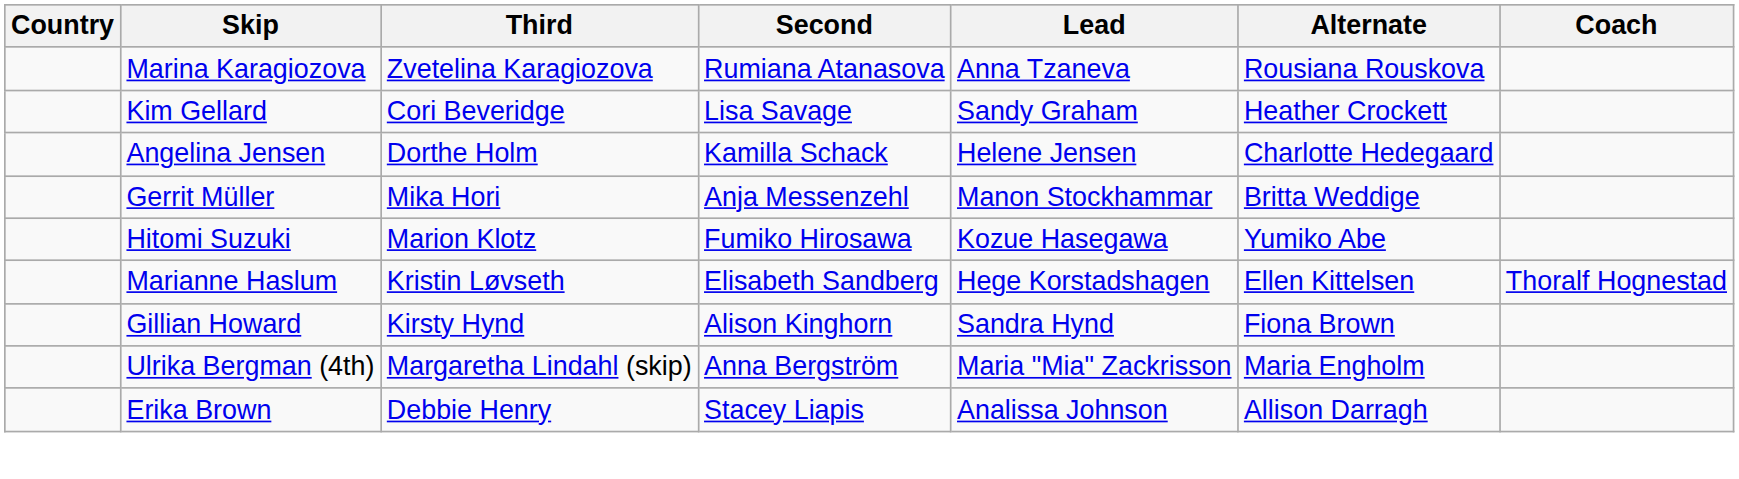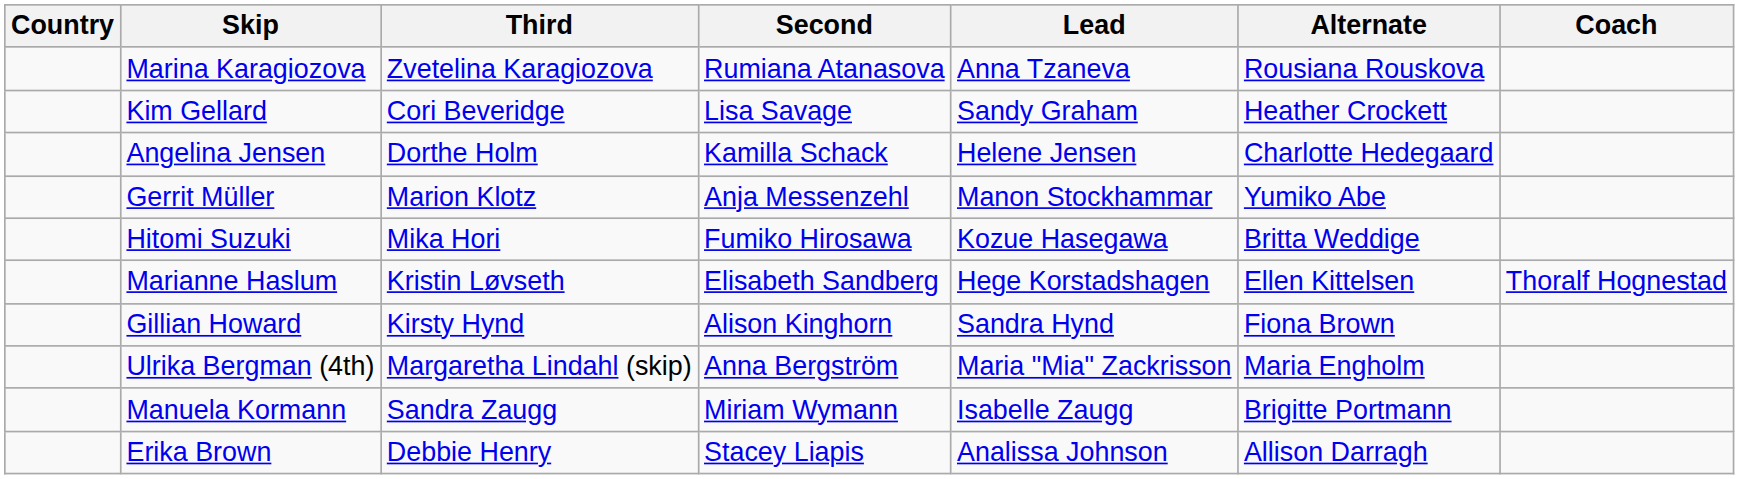Gerrit Müller | Third: Mika Hori -> Marion Klotz
Gerrit Müller | Alternate: Britta Weddige -> Yumiko Abe
Hitomi Suzuki | Third: Marion Klotz -> Mika Hori
Hitomi Suzuki | Alternate: Yumiko Abe -> Britta Weddige
+ row: Manuela Kormann | Sandra Zaugg | Miriam Wymann | Isabelle Zaugg | Brigitte Portmann
